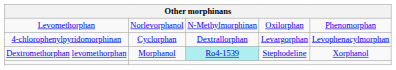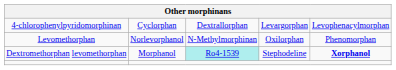rows swapped: 4-chlorophenylpyridomorphinan <-> Levomethorphan
Dextromethorphan levomethorphan | column 5: normal -> bold
